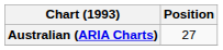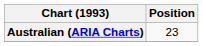Australian (ARIA Charts) | Position: 27 -> 23
